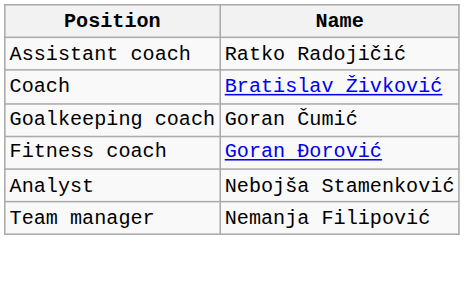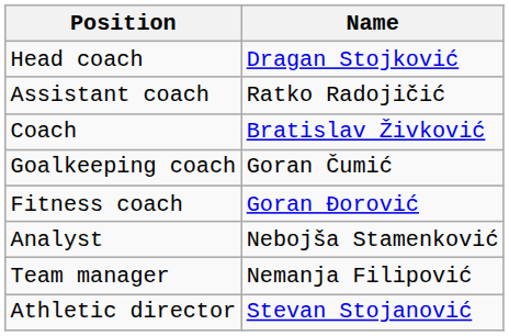+ row: Head coach | Dragan Stojković
+ row: Athletic director | Stevan Stojanović
